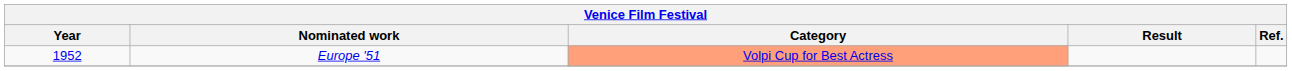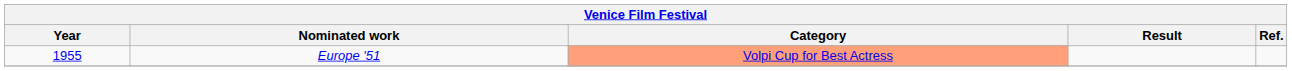Europe '51 | Year: 1952 -> 1955
